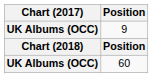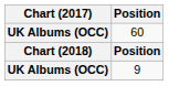rows swapped: 9 <-> 60
